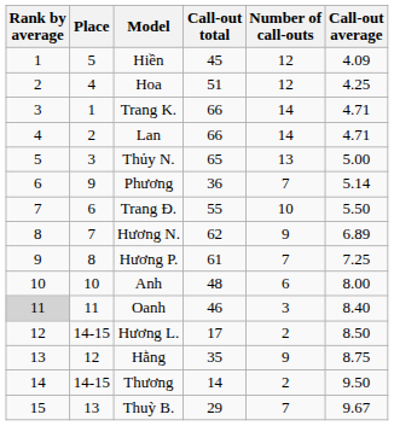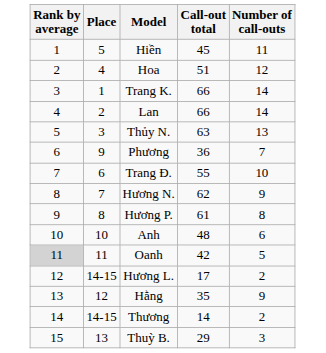- column: Call-out average | 4.09 | 4.25 | 4.71 | 4.71 | 5.00 | 5.14 | 5.50 | 6.89 | 7.25 | 8.00 | 8.40 | 8.50 | 8.75 | 9.50 | 9.67
Hiền | Number of call-outs: 12 -> 11
Thủy N. | Call-out total: 65 -> 63
Hương P. | Number of call-outs: 7 -> 8
Oanh | Call-out total: 46 -> 42
Oanh | Number of call-outs: 3 -> 5
Thuỳ B. | Number of call-outs: 7 -> 3
